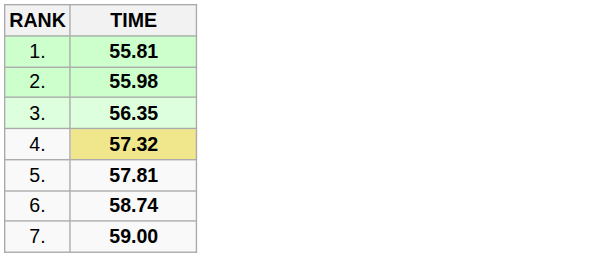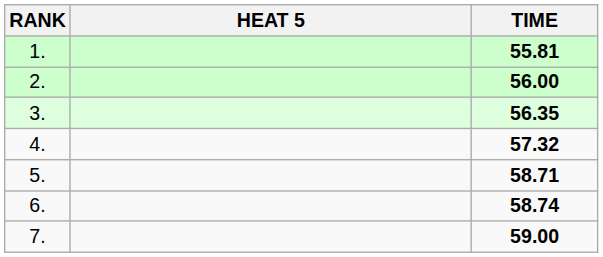+ column: HEAT 5
2. | TIME: 55.98 -> 56.00
4. | TIME: khaki background -> no background
5. | TIME: 57.81 -> 58.71
